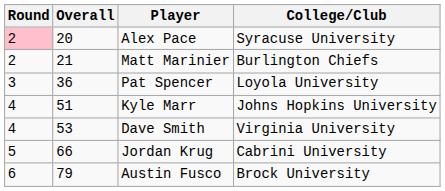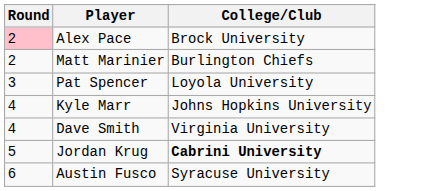- column: Overall | 20 | 21 | 36 | 51 | 53 | 66 | 79
Alex Pace | College/Club: Syracuse University -> Brock University
Jordan Krug | College/Club: normal -> bold
Austin Fusco | College/Club: Brock University -> Syracuse University
